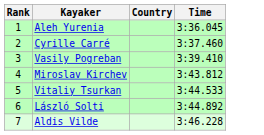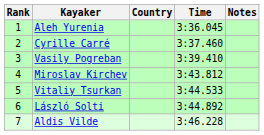+ column: Notes
